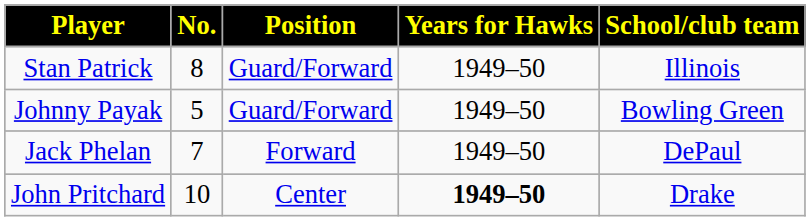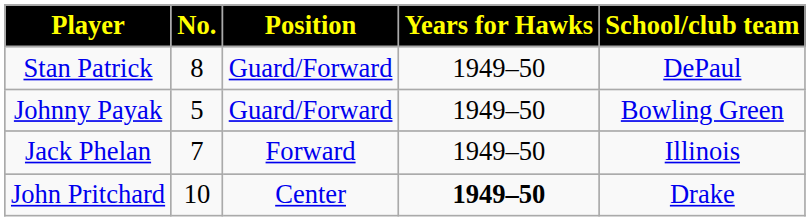Stan Patrick | School/club team: Illinois -> DePaul
Jack Phelan | School/club team: DePaul -> Illinois
